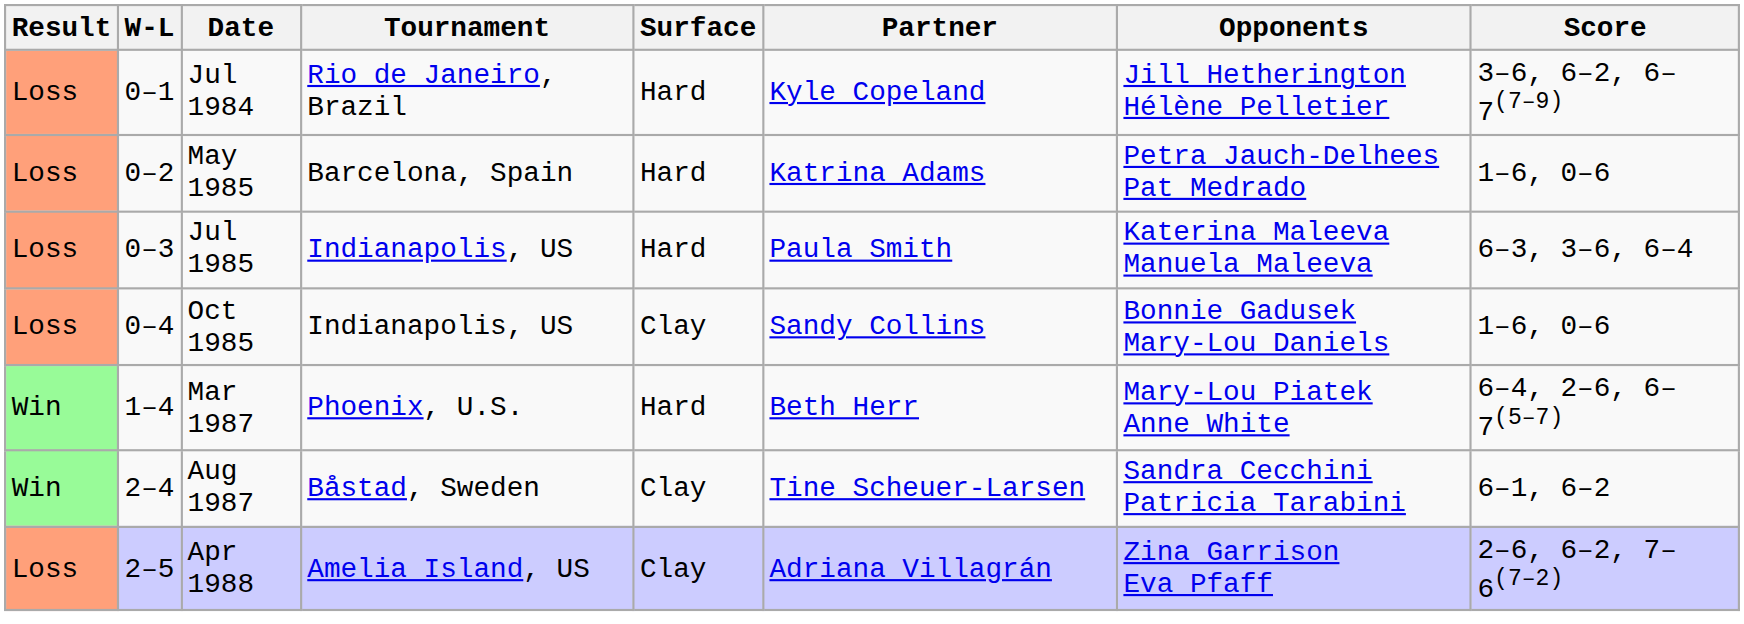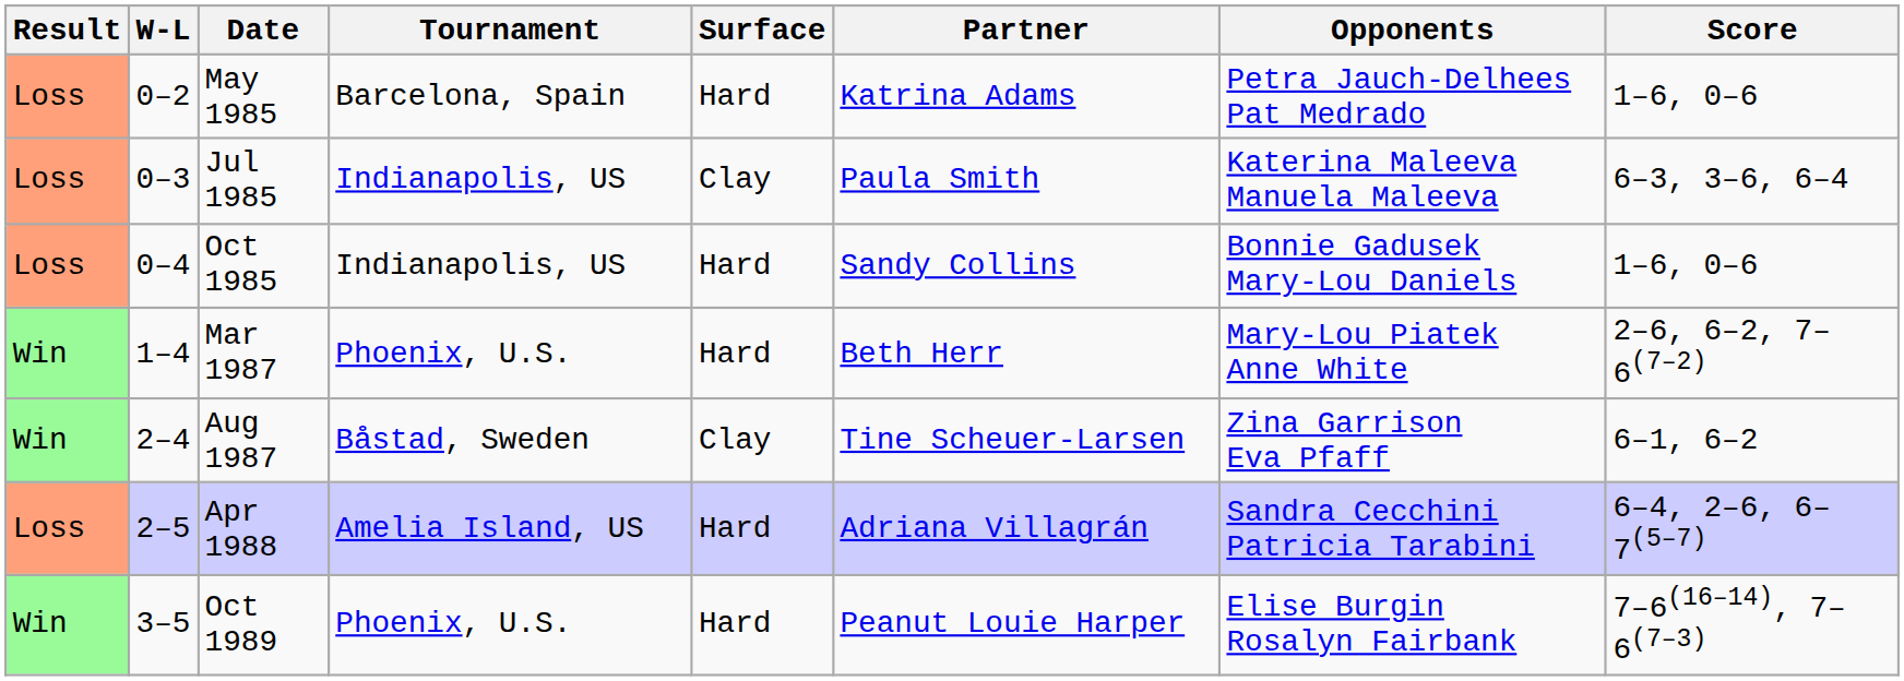- row: Loss | 0–1 | Jul 1984 | Rio de Janeiro, Brazil | Hard | Kyle Copeland | Jill Hetherington Hélène Pelletier | 3–6, 6–2, 6–7(7–9)
Jul 1985 | Surface: Hard -> Clay
Oct 1985 | Surface: Clay -> Hard
Mar 1987 | Score: 6–4, 2–6, 6–7(5–7) -> 2–6, 6–2, 7–6(7–2)
Aug 1987 | Opponents: Sandra Cecchini Patricia Tarabini -> Zina Garrison Eva Pfaff
Apr 1988 | Surface: Clay -> Hard
Apr 1988 | Opponents: Zina Garrison Eva Pfaff -> Sandra Cecchini Patricia Tarabini
Apr 1988 | Score: 2–6, 6–2, 7–6(7–2) -> 6–4, 2–6, 6–7(5–7)
+ row: Win | 3–5 | Oct 1989 | Phoenix, U.S. | Hard | Peanut Louie Harper | Elise Burgin Rosalyn Fairbank | 7–6(16–14), 7–6(7–3)
